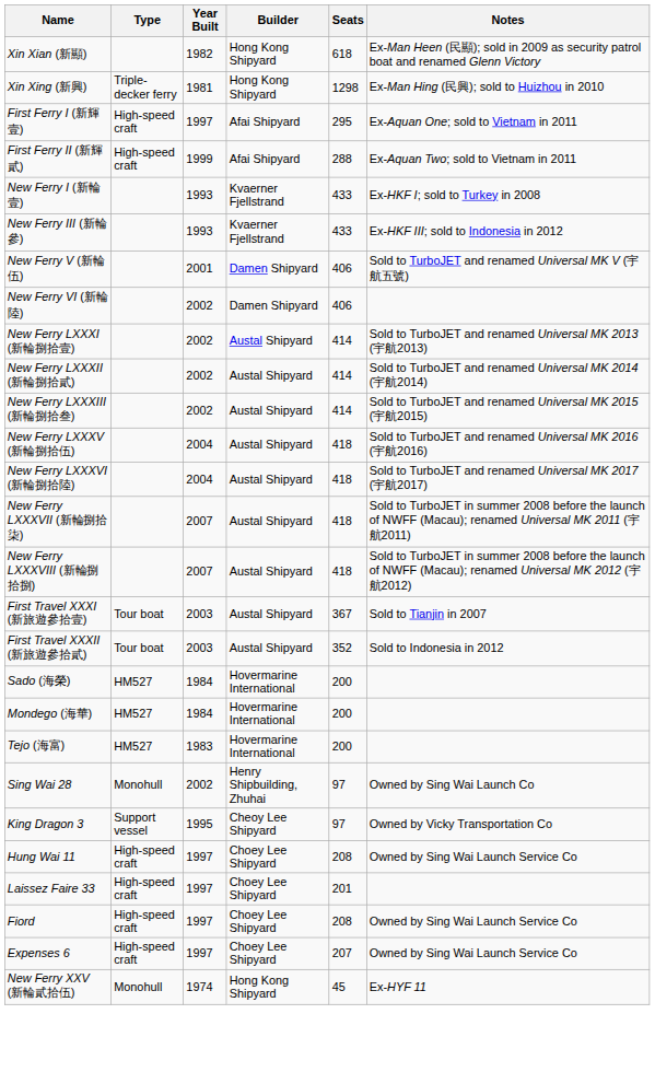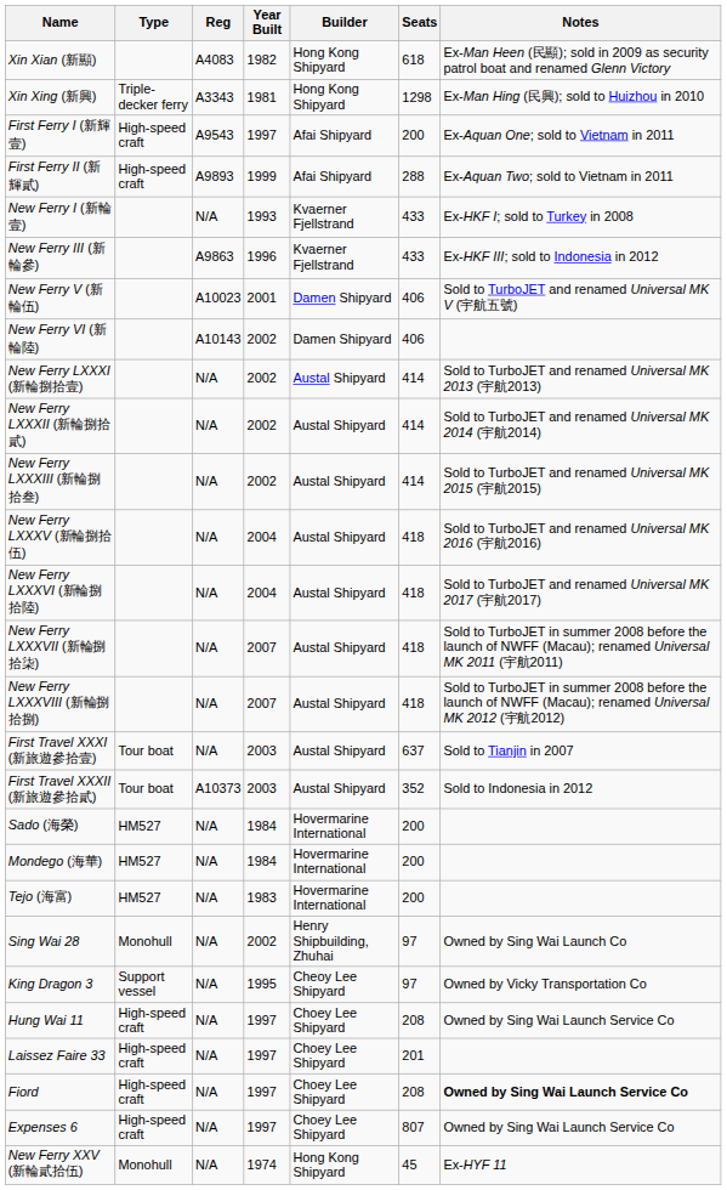+ column: Reg | A4083 | A3343 | A9543 | A9893 | N/A | A9863 | A10023 | A10143 | N/A | N/A | N/A | N/A | N/A | N/A | N/A | N/A | A10373 | N/A | N/A | N/A | N/A | N/A | N/A | N/A | N/A | N/A | N/A
First Ferry I (新輝壹) | Seats: 295 -> 200
New Ferry III (新輪參) | Year Built: 1993 -> 1996
First Travel XXXI (新旅遊參拾壹) | Seats: 367 -> 637
Fiord | Notes: normal -> bold
Expenses 6 | Seats: 207 -> 807
